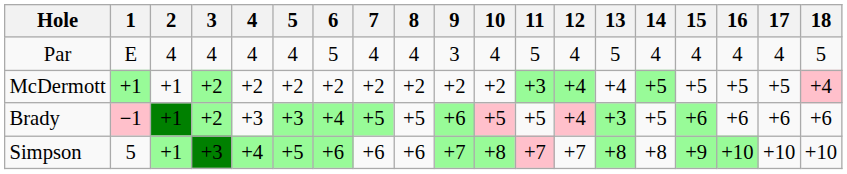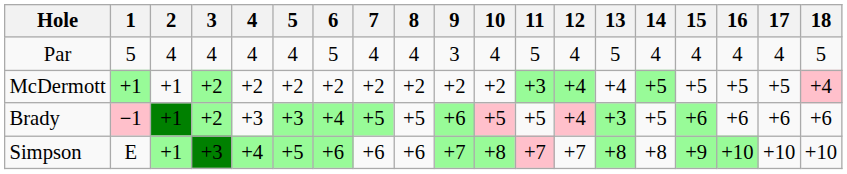Par | 1: E -> 5
Simpson | 1: 5 -> E
